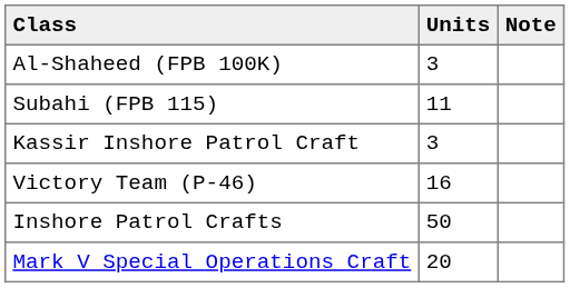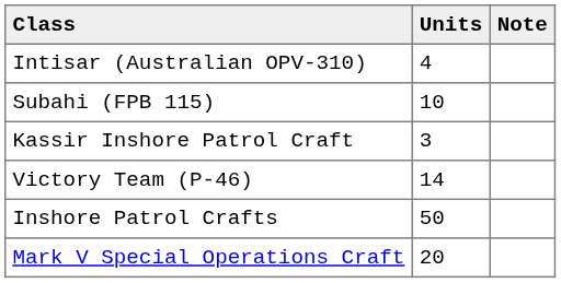+ row: Intisar (Australian OPV-310) | 4
- row: Al-Shaheed (FPB 100K) | 3
Subahi (FPB 115) | Units: 11 -> 10
Victory Team (P-46) | Units: 16 -> 14
